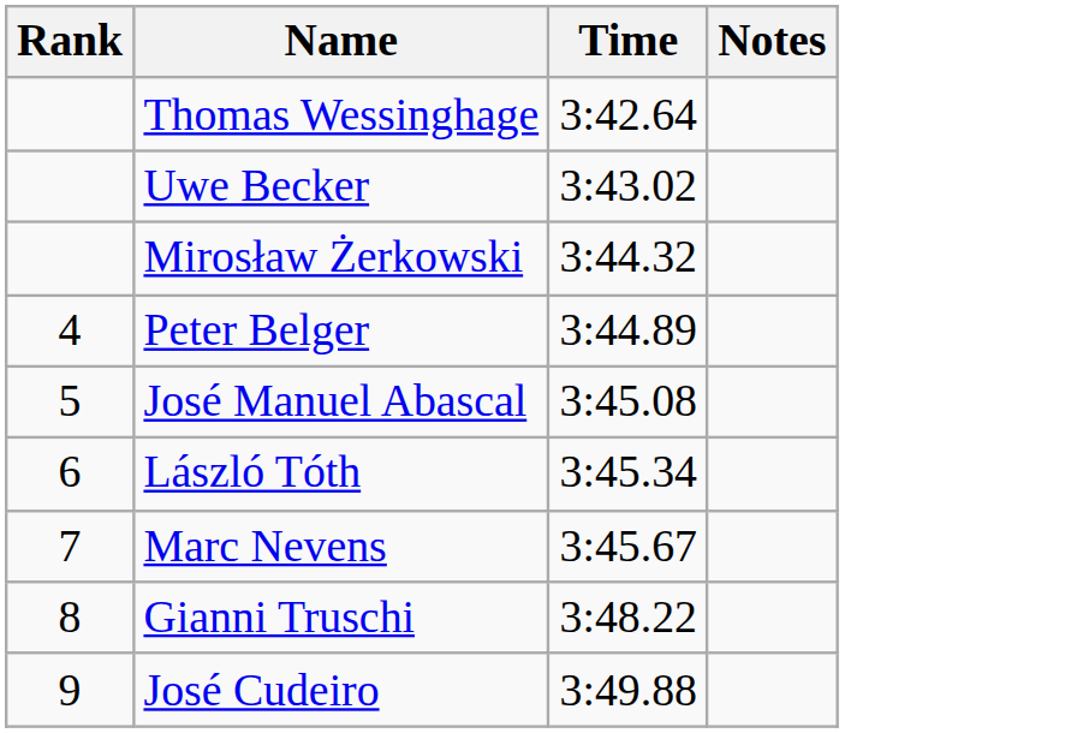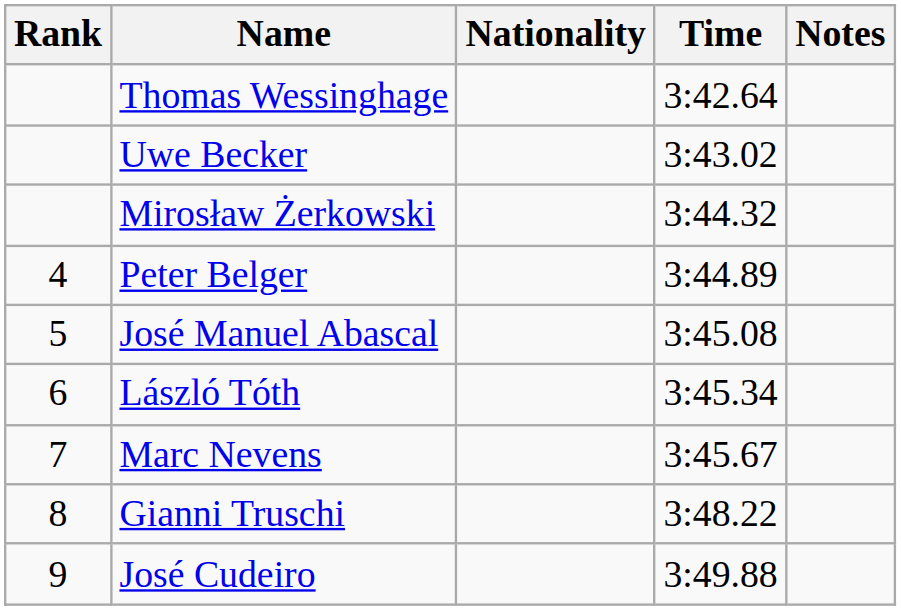+ column: Nationality
